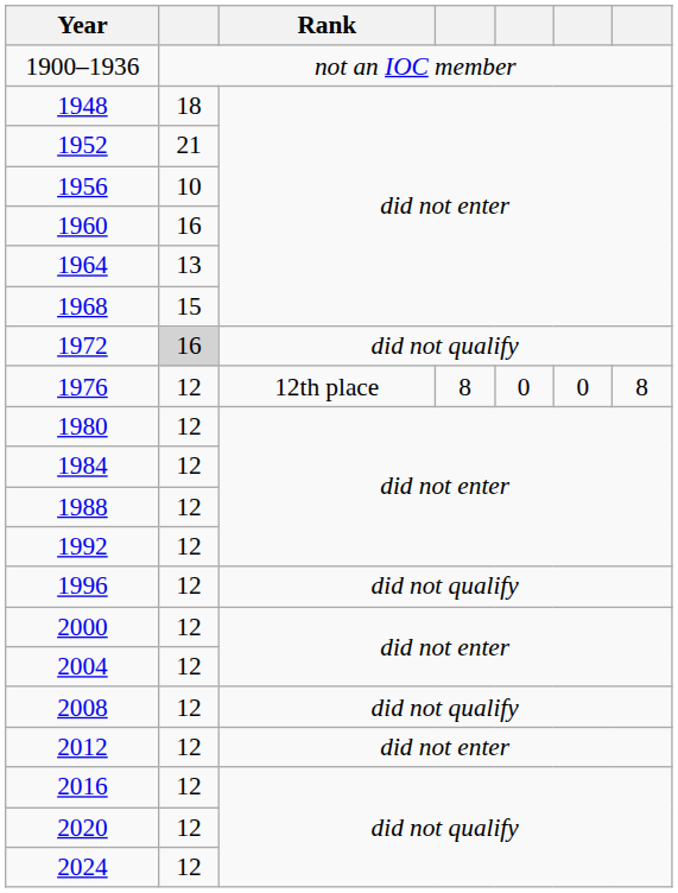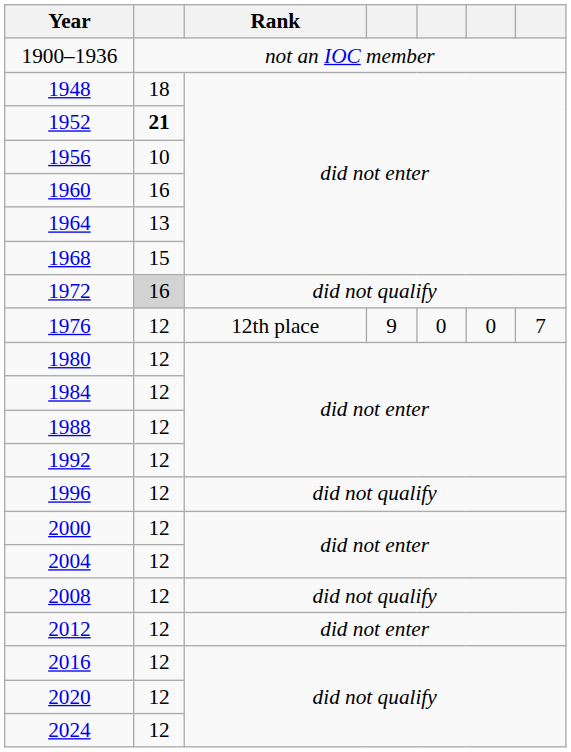1952 | column 2: normal -> bold
1976 | column 4: 8 -> 9
1976 | column 7: 8 -> 7
